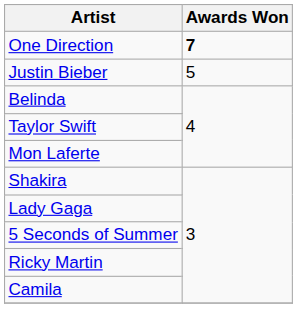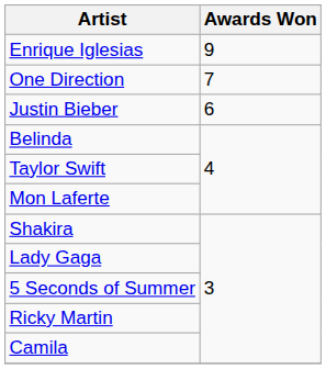+ row: Enrique Iglesias | 9
One Direction | Awards Won: bold -> normal
Justin Bieber | Awards Won: 5 -> 6
